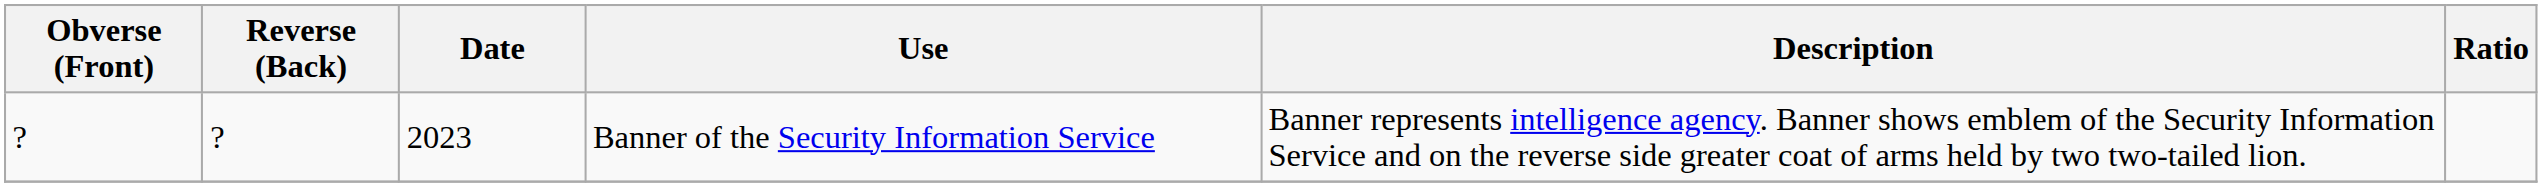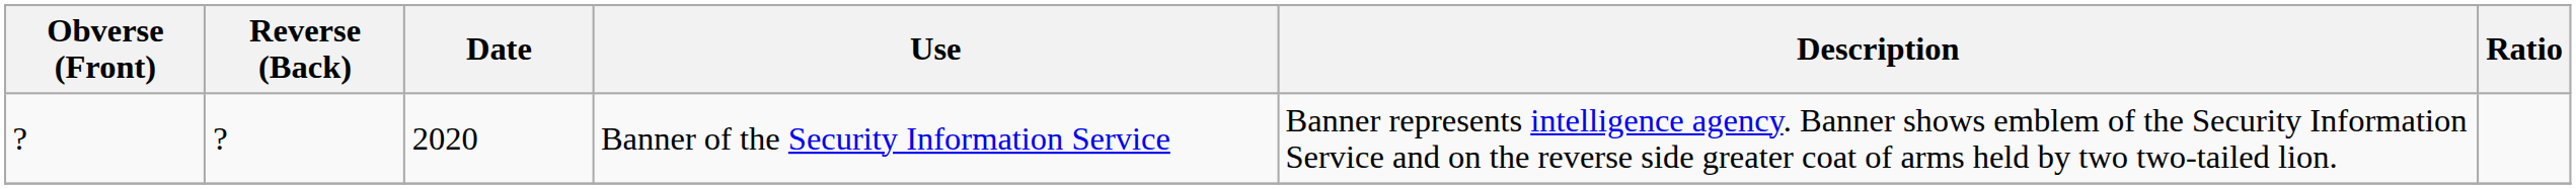Banner of the Security Information Service | Date: 2023 -> 2020
